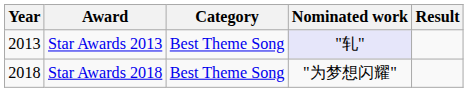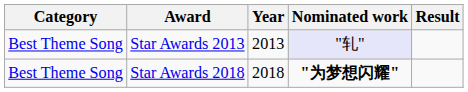columns swapped: Year <-> Category
Star Awards 2018 | Nominated work: normal -> bold
